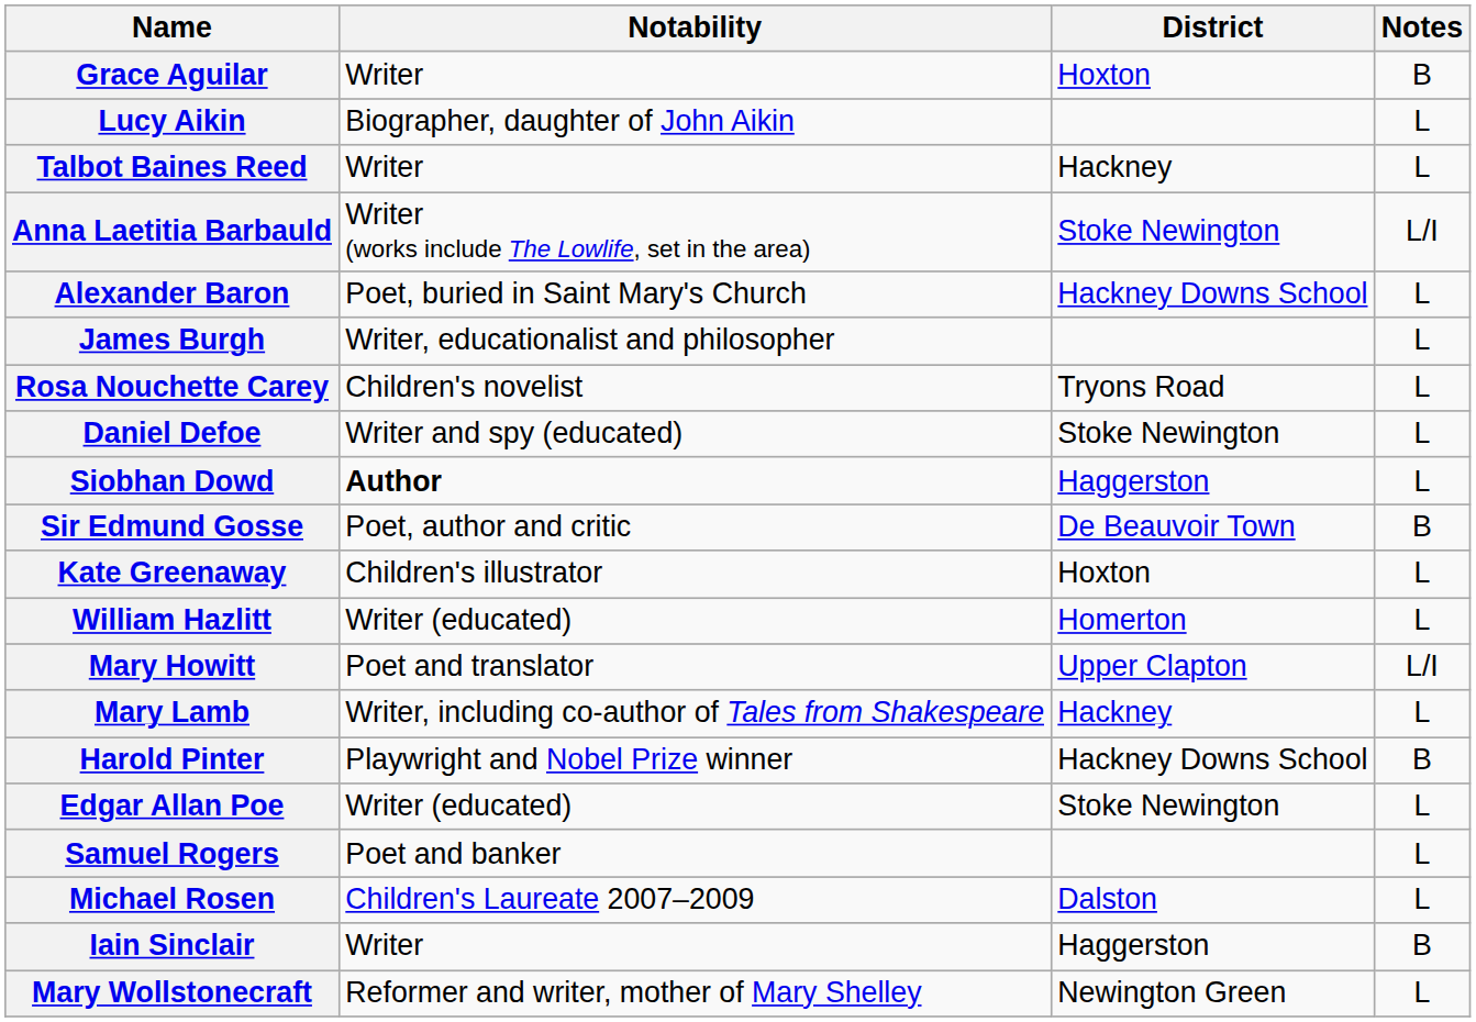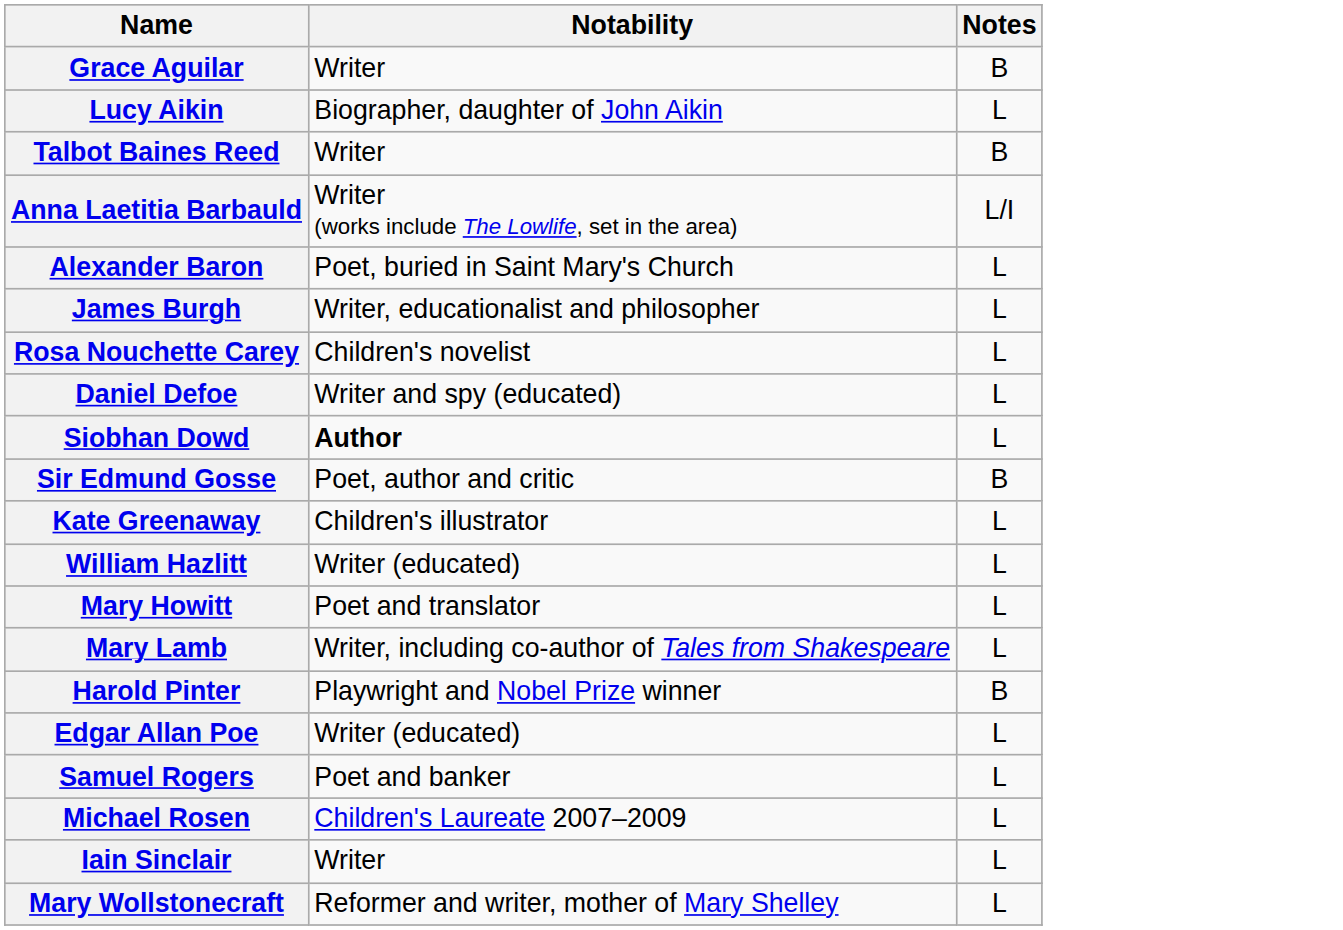- column: District | Hoxton | Hackney | Stoke Newington | Hackney Downs School | Tryons Road | Stoke Newington | Haggerston | De Beauvoir Town | Hoxton | Homerton | Upper Clapton | Hackney | Hackney Downs School | Stoke Newington | Dalston | Haggerston | Newington Green
Talbot Baines Reed | Notes: L -> B
Mary Howitt | Notes: L/I -> L
Iain Sinclair | Notes: B -> L
